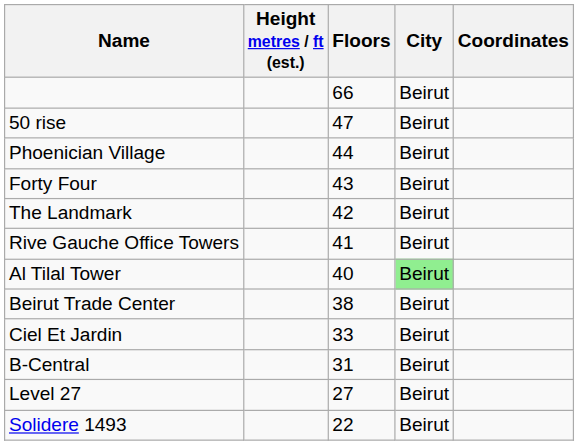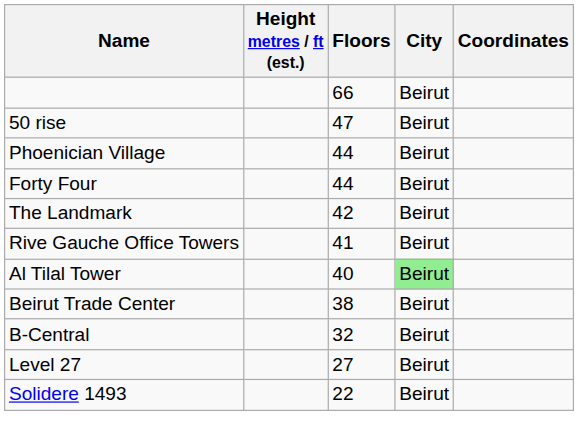Forty Four | Floors: 43 -> 44
- row: Ciel Et Jardin | 33 | Beirut
B-Central | Floors: 31 -> 32
